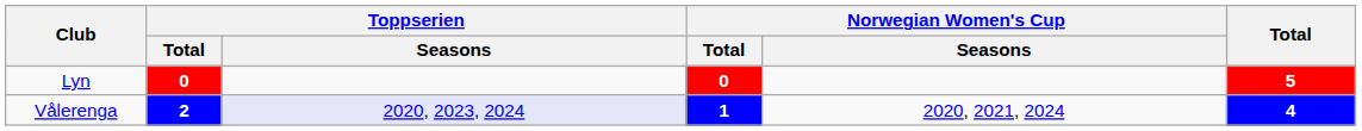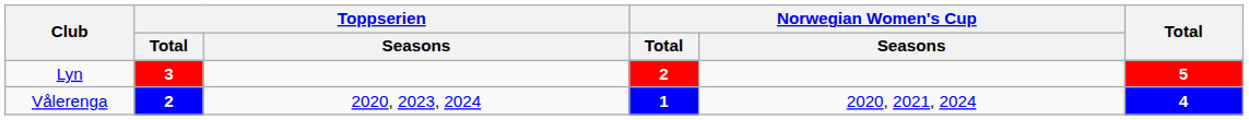Lyn | Toppserien / Total: 0 -> 3
Lyn | Norwegian Women's Cup / Total: 0 -> 2
Vålerenga | Toppserien / Seasons: lavender background -> no background
